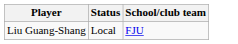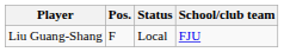+ column: Pos. | F
